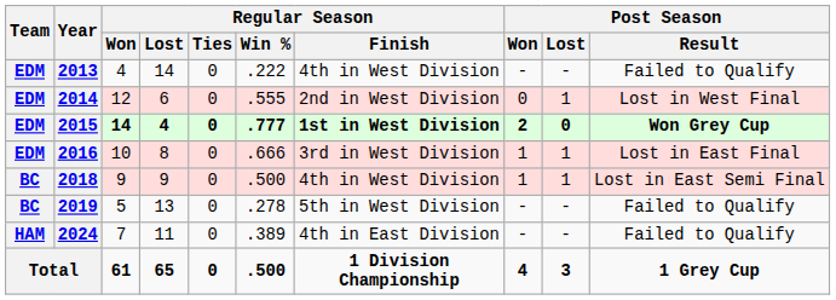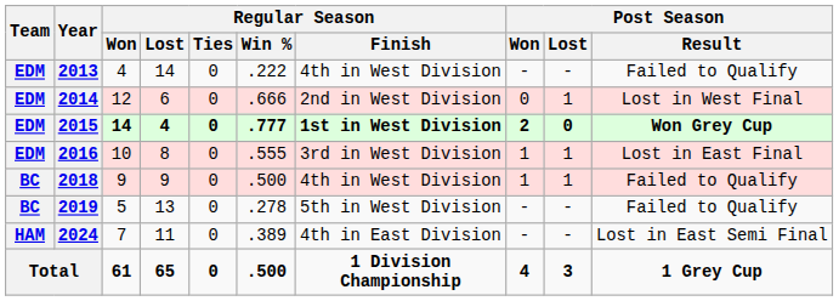2014 | Regular Season / Win %: .555 -> .666
2016 | Regular Season / Win %: .666 -> .555
2018 | Post Season / Result: Lost in East Semi Final -> Failed to Qualify
2024 | Post Season / Result: Failed to Qualify -> Lost in East Semi Final
